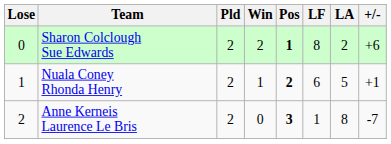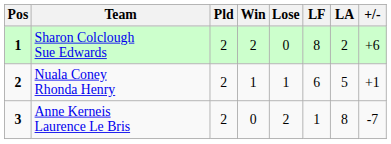columns swapped: Pos <-> Lose
